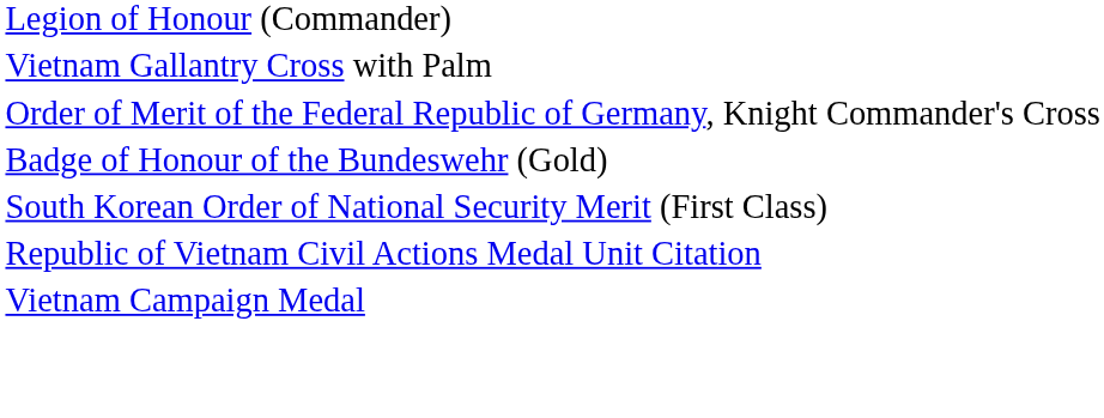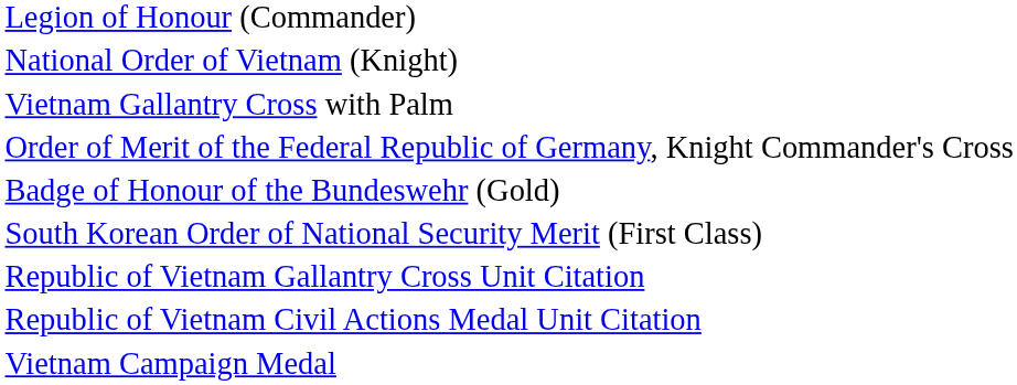+ row: National Order of Vietnam (Knight)
+ row: Republic of Vietnam Gallantry Cross Unit Citation
